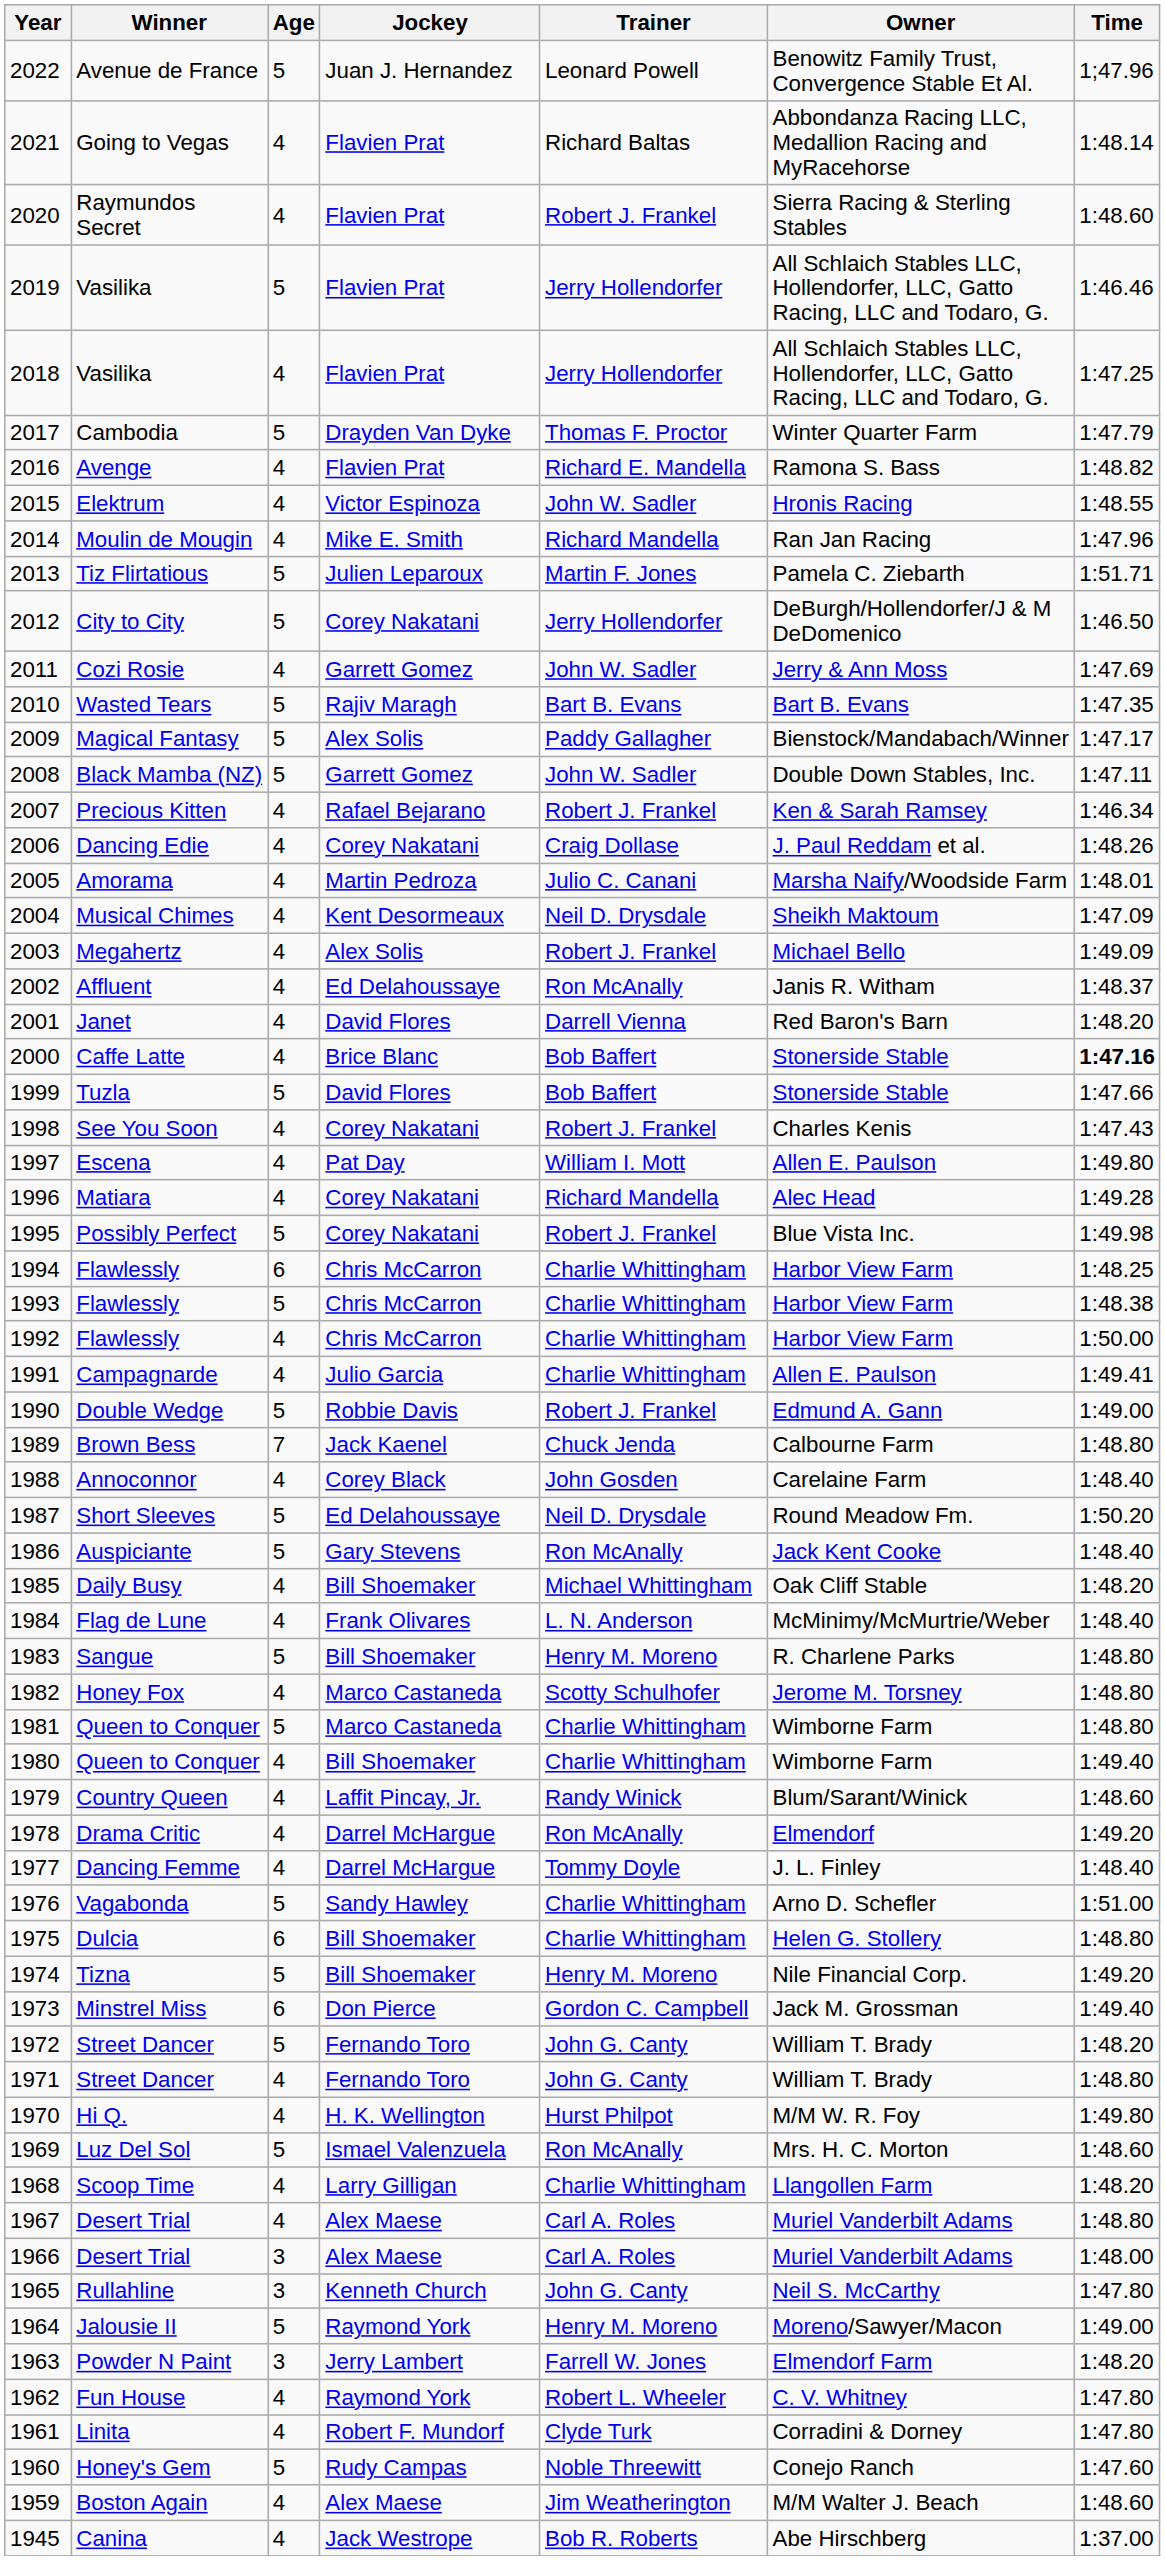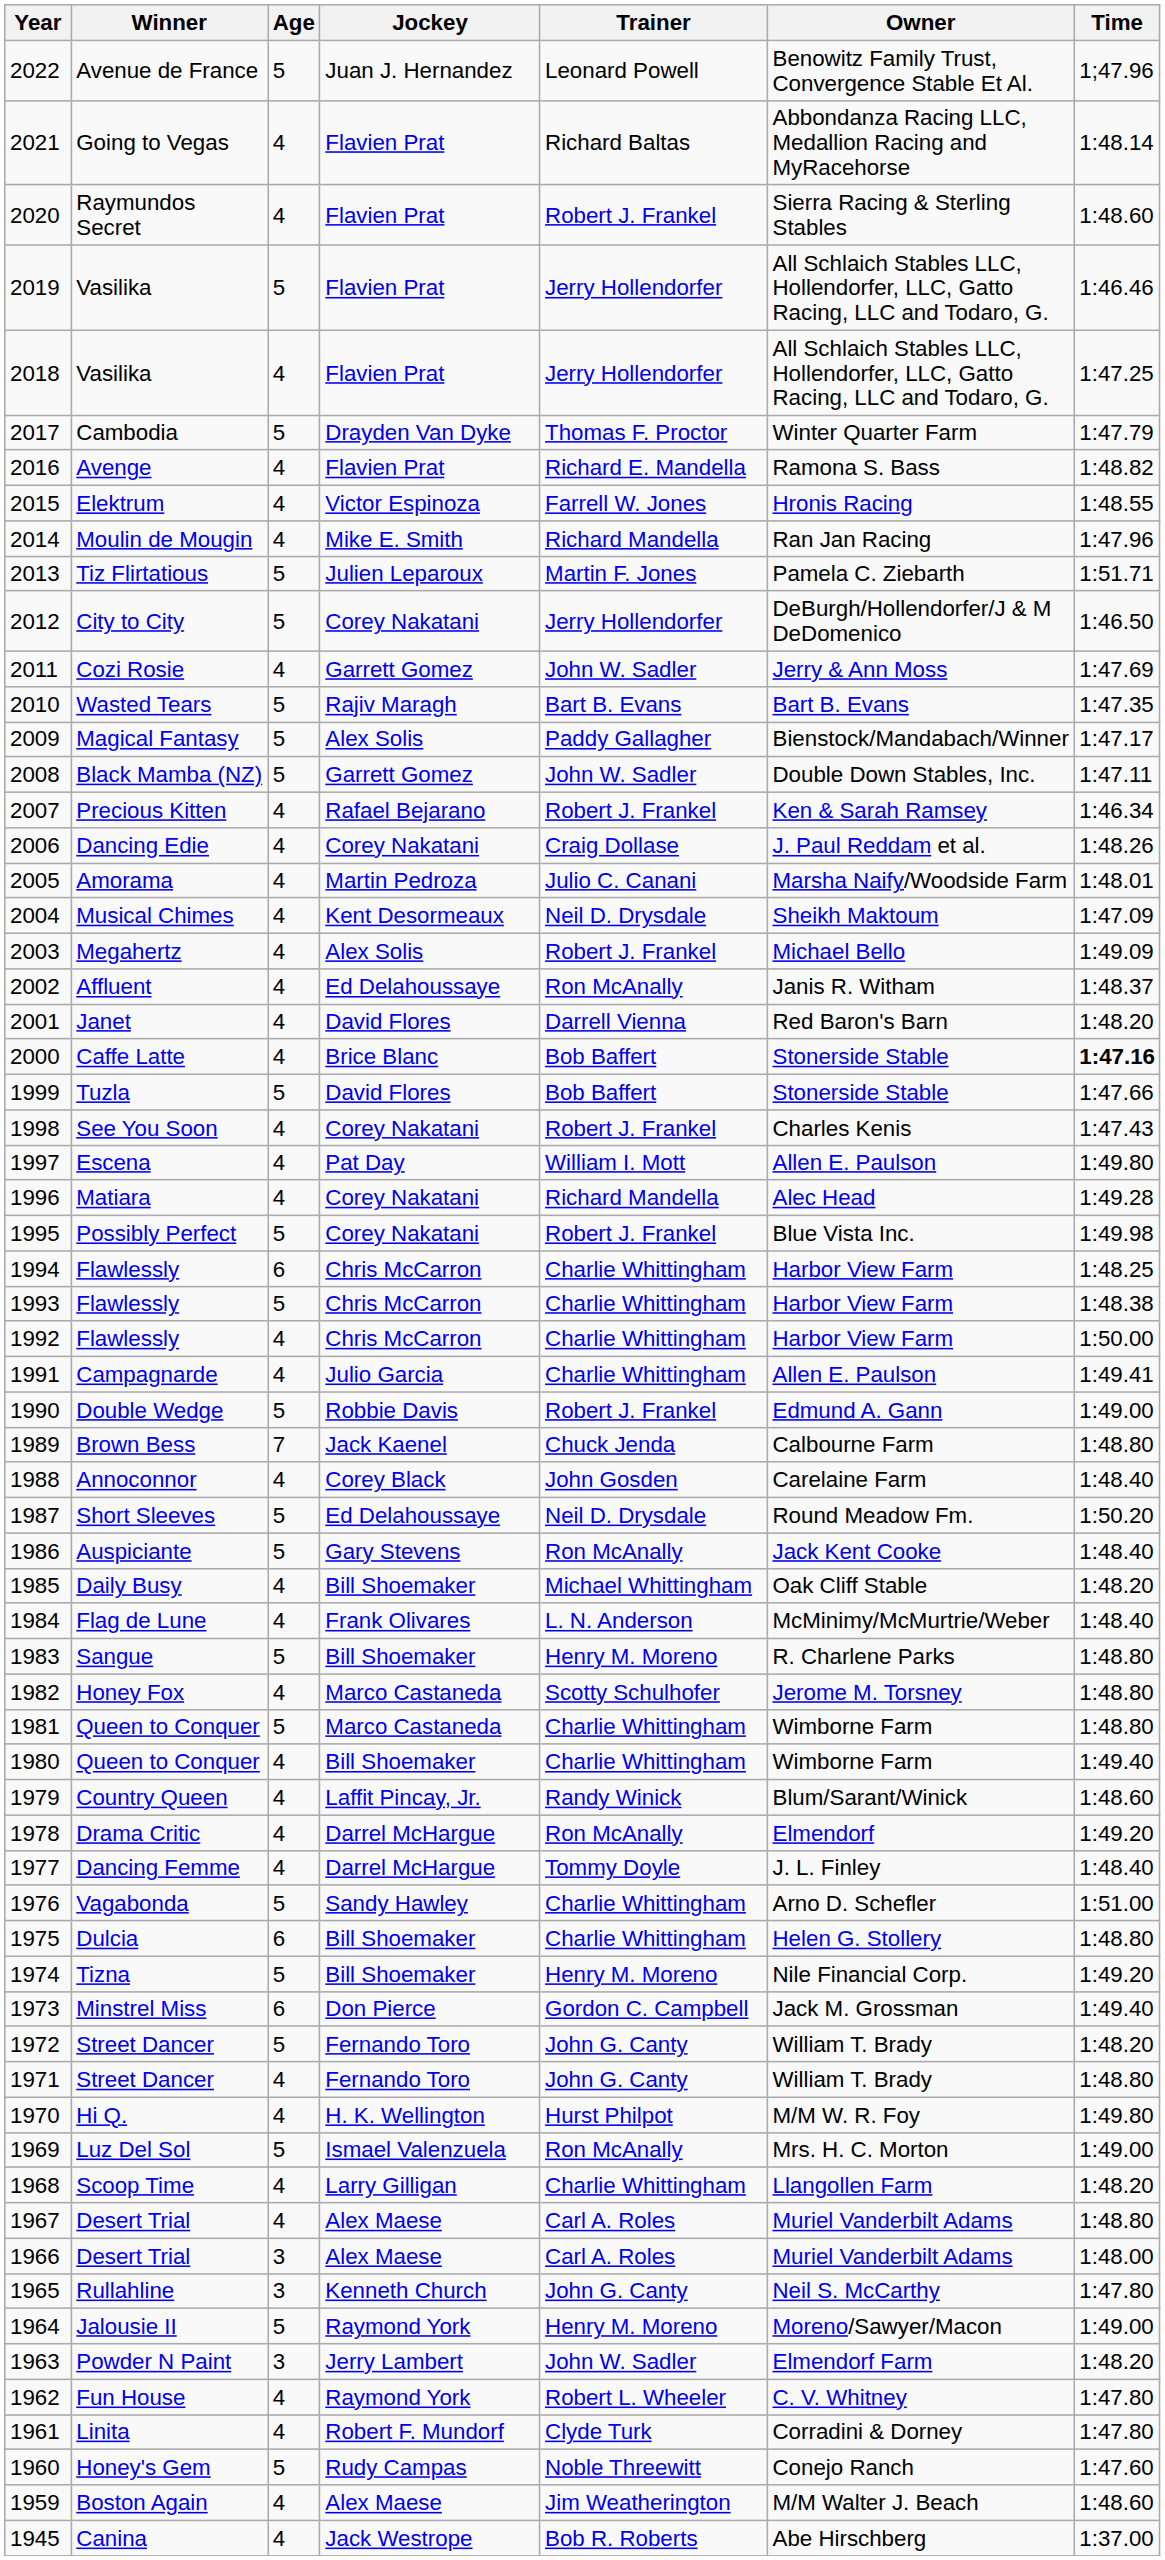Elektrum | Trainer: John W. Sadler -> Farrell W. Jones
Luz Del Sol | Time: 1:48.60 -> 1:49.00
Powder N Paint | Trainer: Farrell W. Jones -> John W. Sadler
